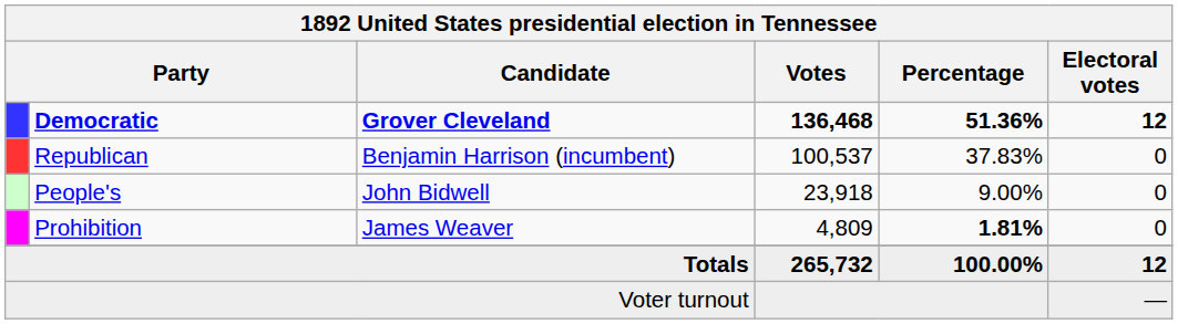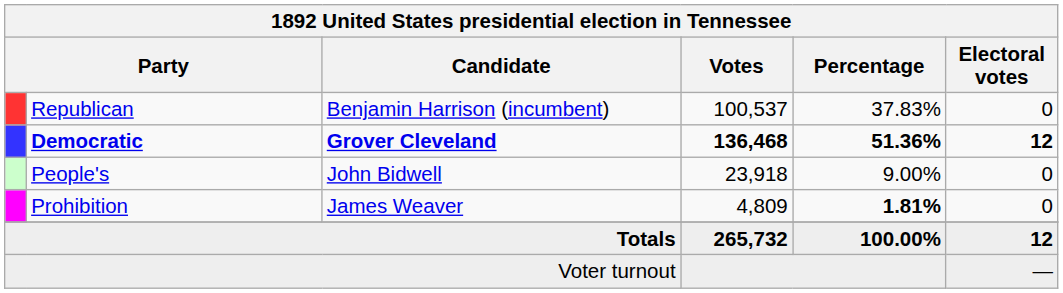rows swapped: Democratic <-> Republican
